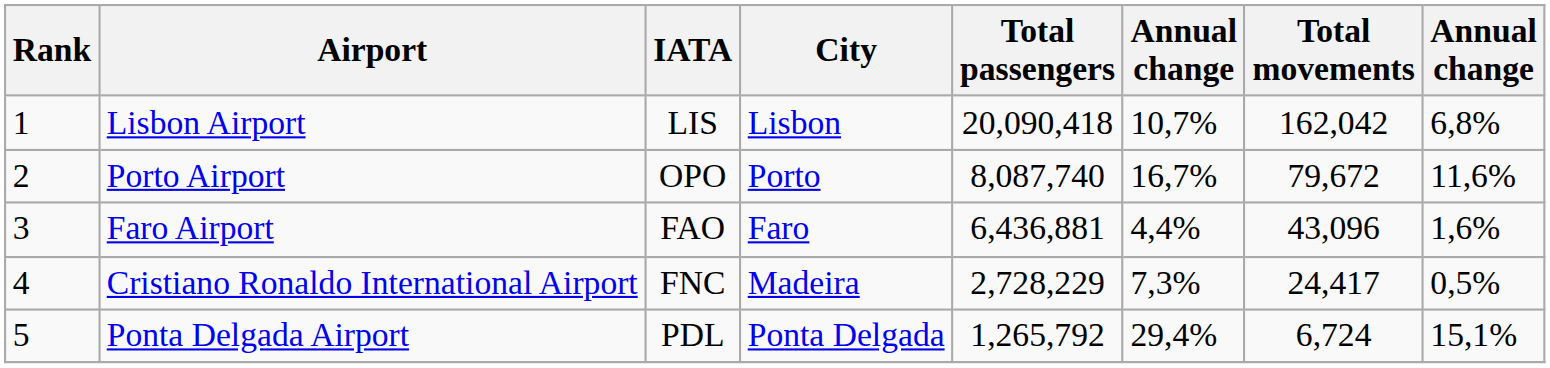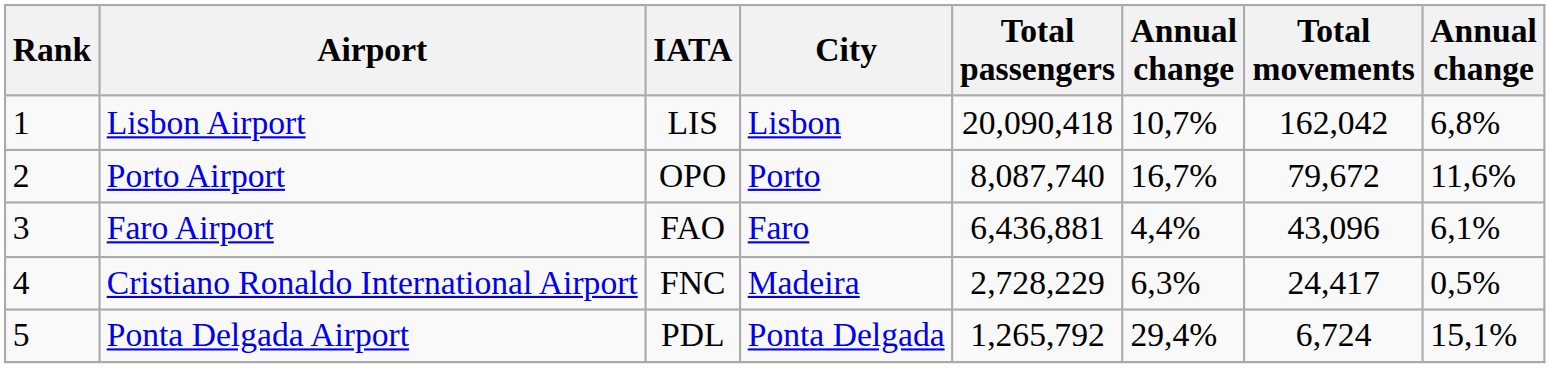Faro Airport | column 8: 1,6% -> 6,1%
Cristiano Ronaldo International Airport | column 6: 7,3% -> 6,3%
